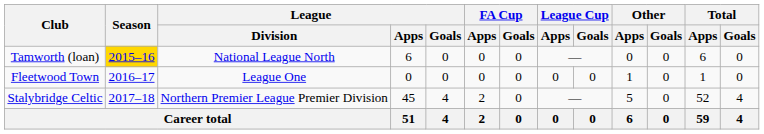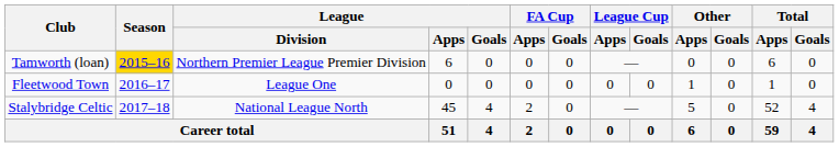Tamworth (loan) | League / Division: National League North -> Northern Premier League Premier Division
Stalybridge Celtic | League / Division: Northern Premier League Premier Division -> National League North
